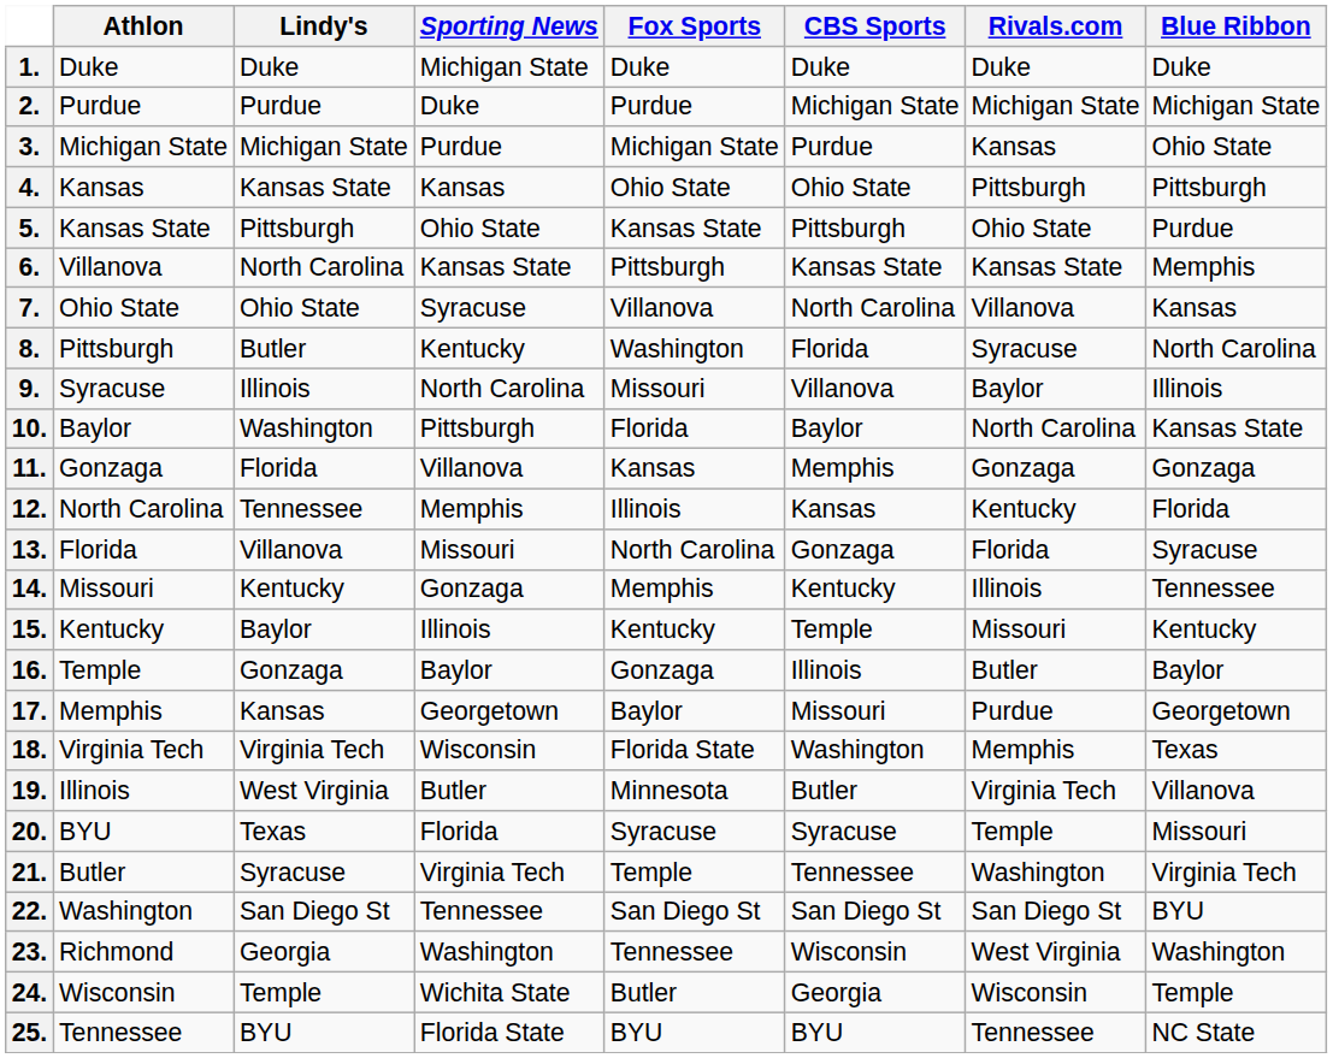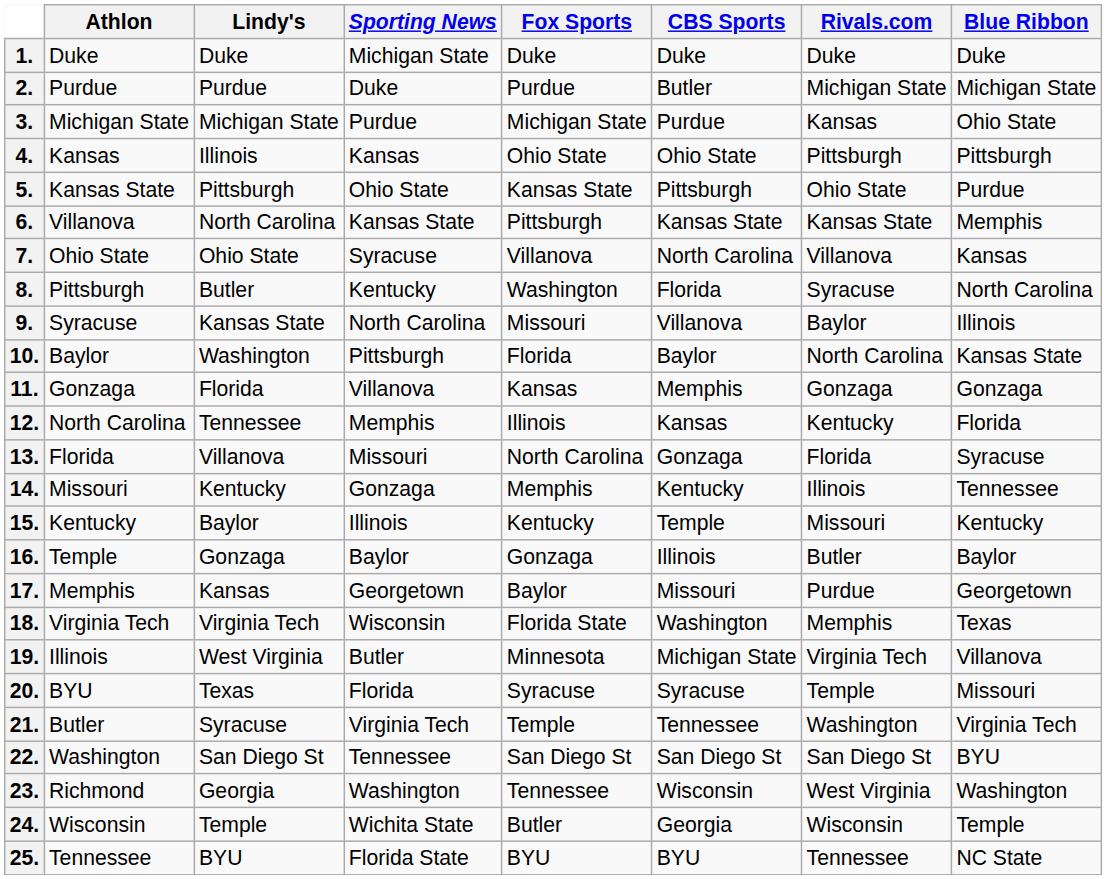2. | CBS Sports: Michigan State -> Butler
4. | Lindy's: Kansas State -> Illinois
9. | Lindy's: Illinois -> Kansas State
19. | CBS Sports: Butler -> Michigan State
